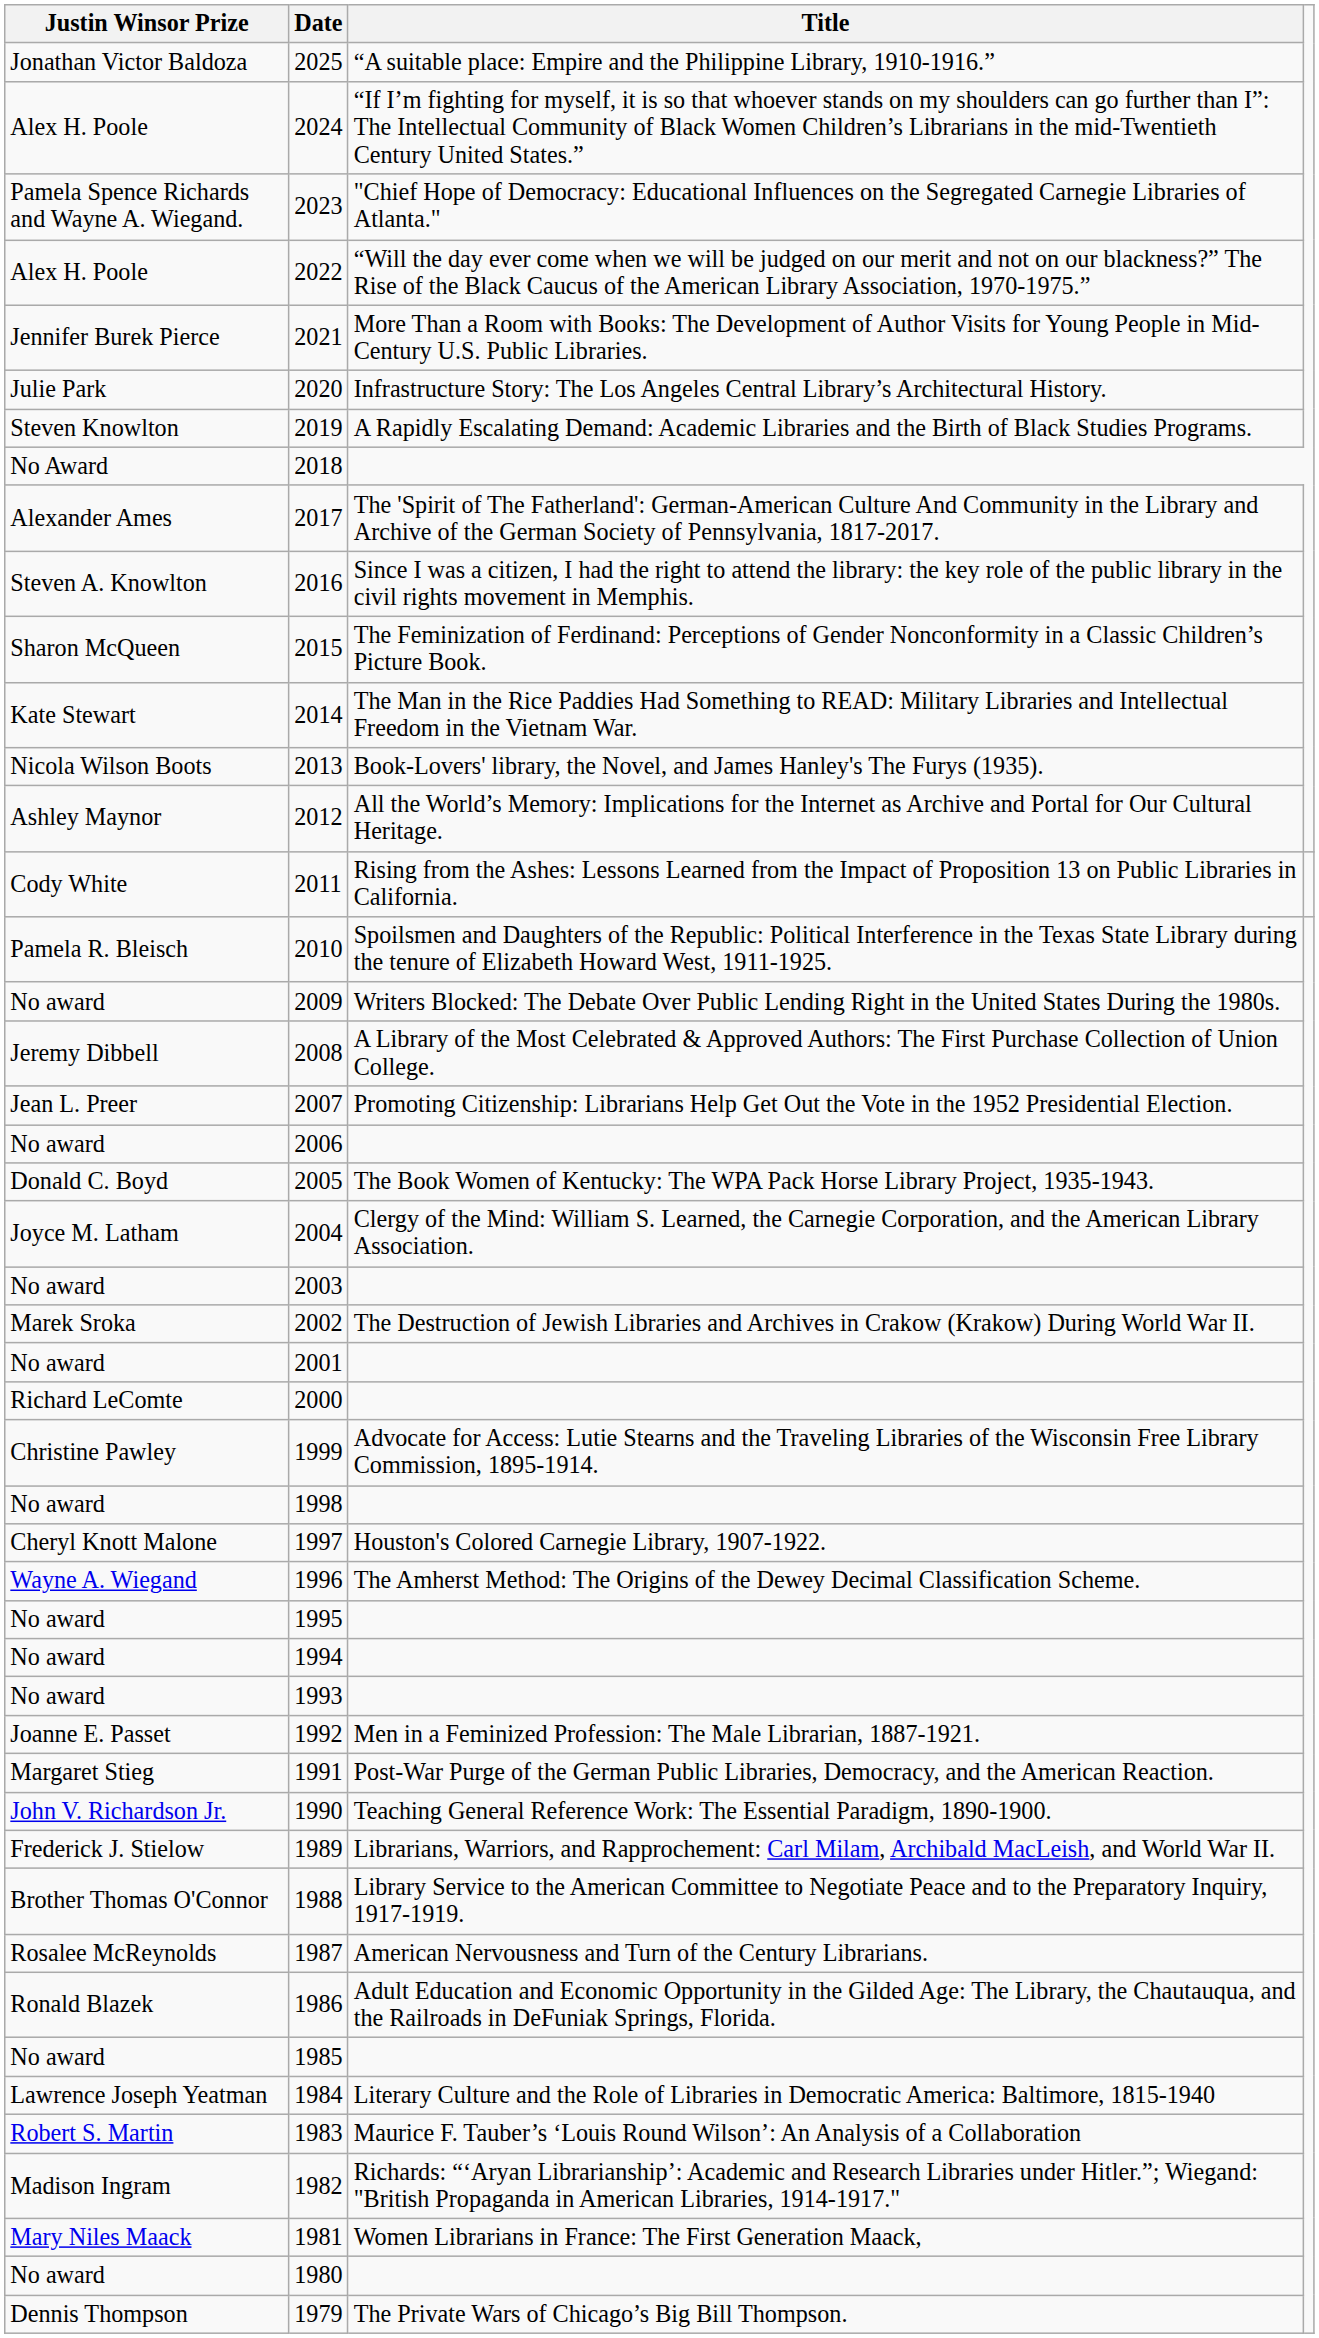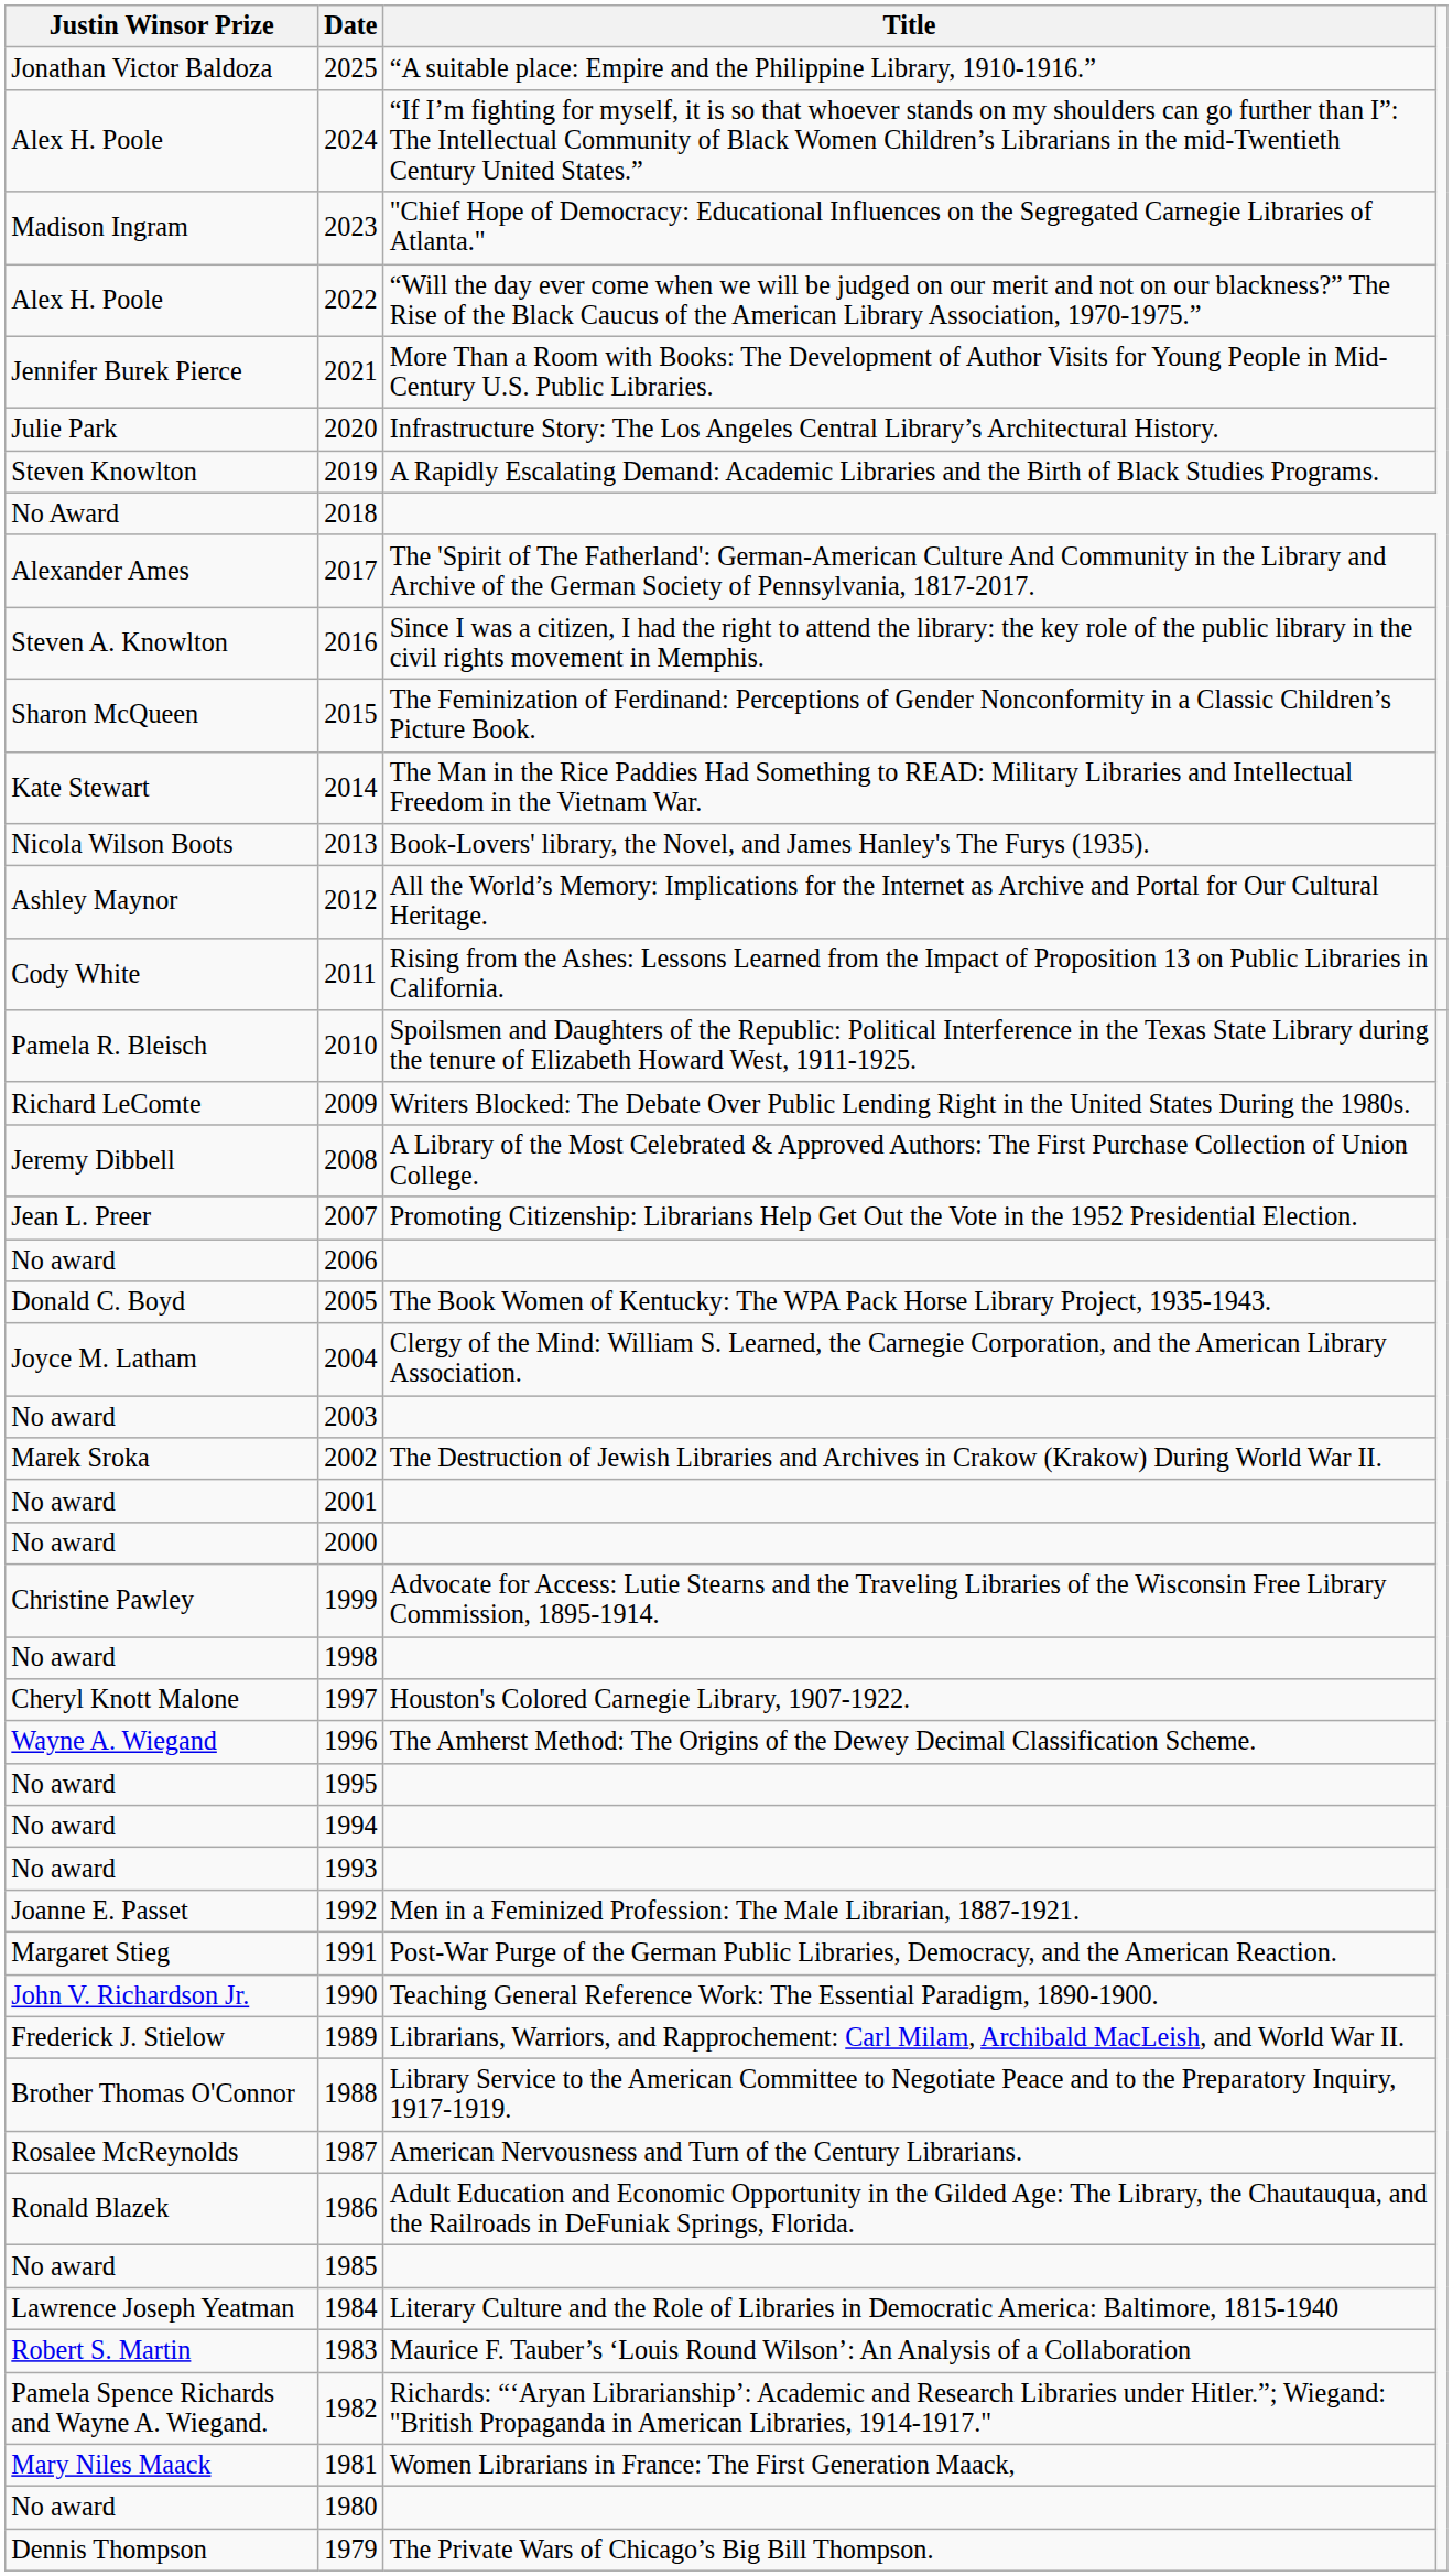2023 | Justin Winsor Prize: Pamela Spence Richards and Wayne A. Wiegand. -> Madison Ingram
2009 | Justin Winsor Prize: No award -> Richard LeComte
2000 | Justin Winsor Prize: Richard LeComte -> No award
1982 | Justin Winsor Prize: Madison Ingram -> Pamela Spence Richards and Wayne A. Wiegand.
